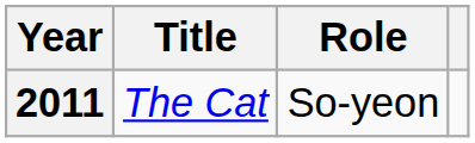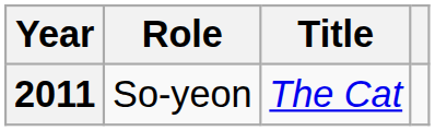columns swapped: Title <-> Role
